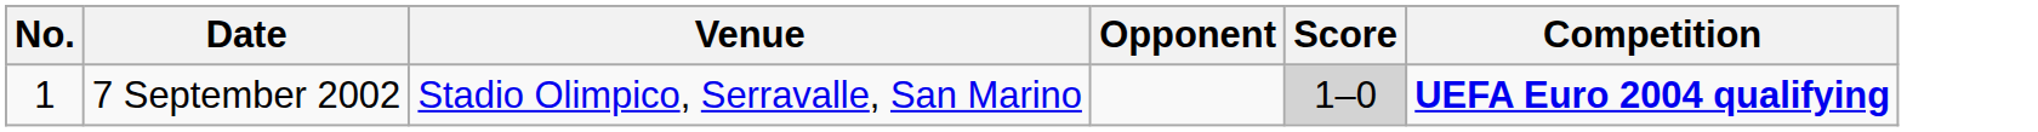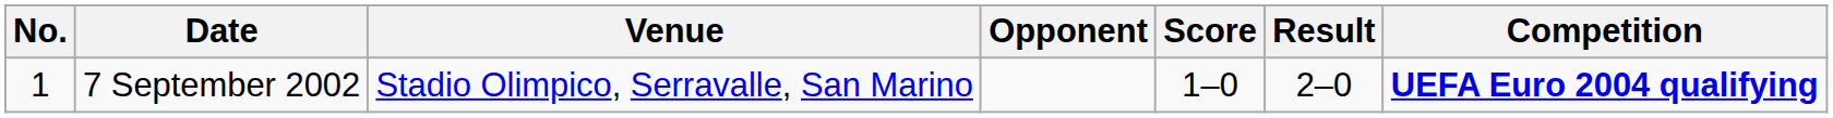+ column: Result | 2–0
7 September 2002 | Score: lightgrey background -> no background
